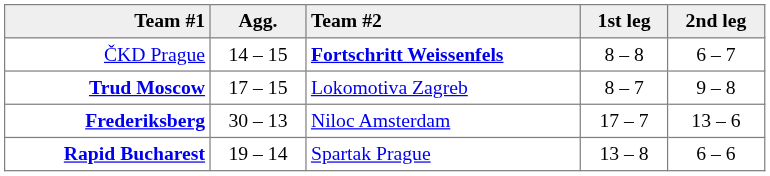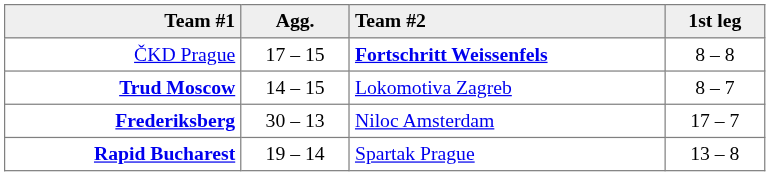- column: 2nd leg | 6 – 7 | 9 – 8 | 13 – 6 | 6 – 6
ČKD Prague | Agg.: 14 – 15 -> 17 – 15
Trud Moscow | Agg.: 17 – 15 -> 14 – 15
